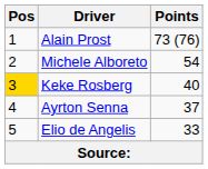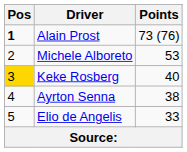Alain Prost | Pos: normal -> bold
Michele Alboreto | Points: 54 -> 53
Ayrton Senna | Points: 37 -> 38
